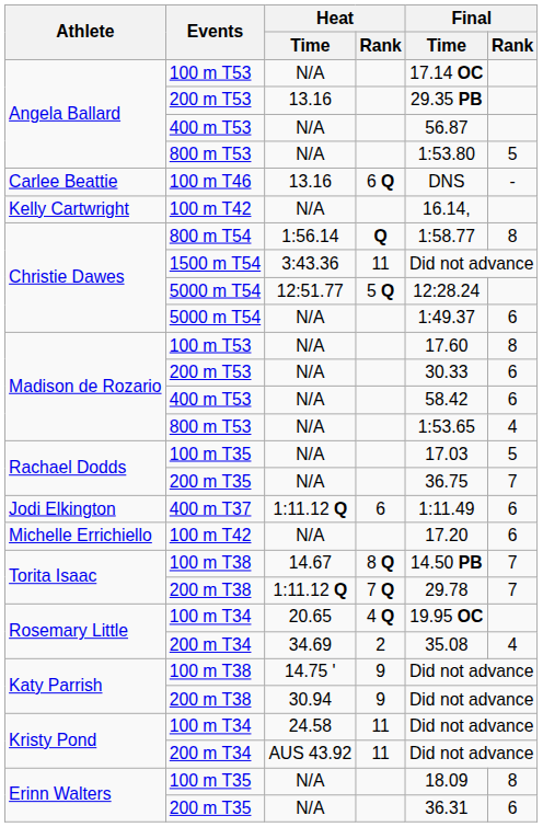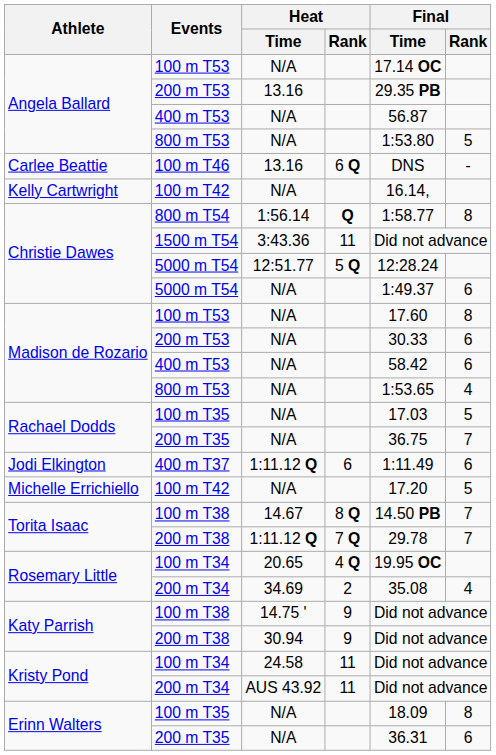Michelle Errichiello / 100 m T42 | Final / Rank: 6 -> 5
